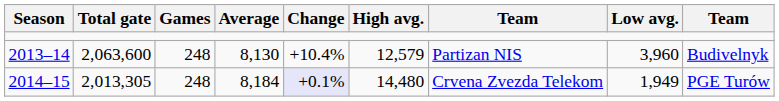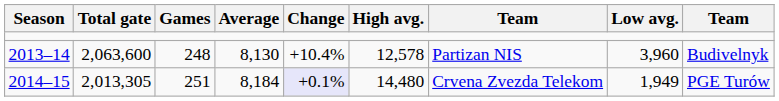2013–14 | High avg.: 12,579 -> 12,578
2014–15 | Games: 248 -> 251
